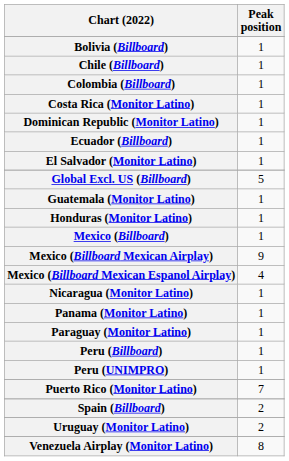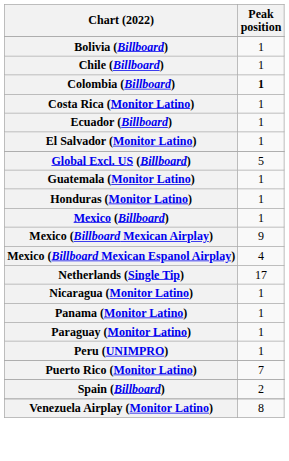Colombia (Billboard) | Peak position: normal -> bold
- row: Dominican Republic (Monitor Latino) | 1
+ row: Netherlands (Single Tip) | 17
- row: Peru (Billboard) | 1
- row: Uruguay (Monitor Latino) | 2
